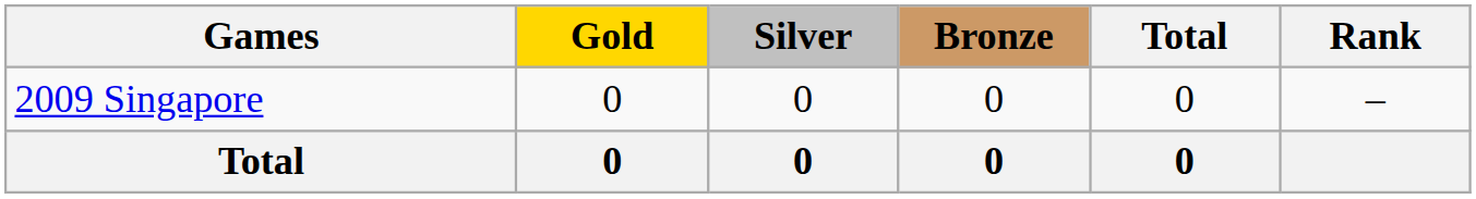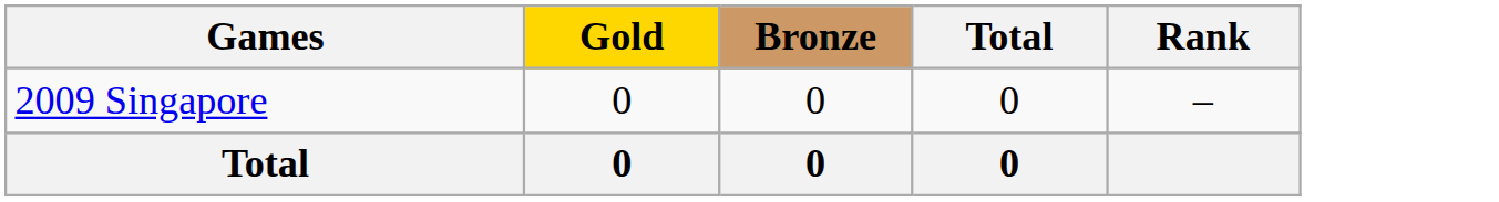- column: Silver | 0 | 0
